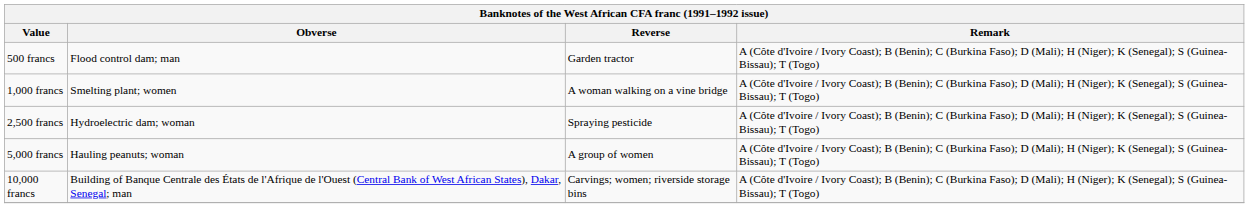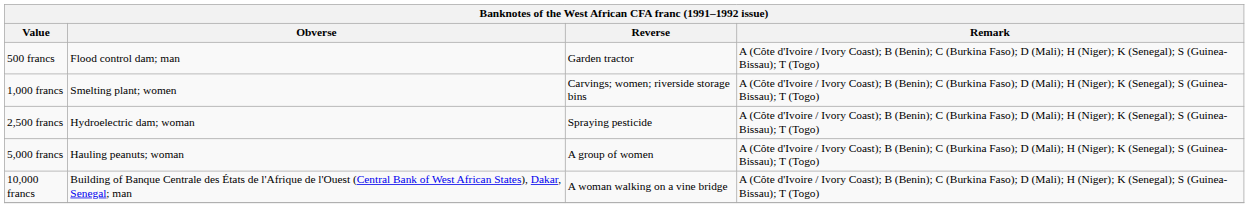1,000 francs | Reverse: A woman walking on a vine bridge -> Carvings; women; riverside storage bins
10,000 francs | Reverse: Carvings; women; riverside storage bins -> A woman walking on a vine bridge
